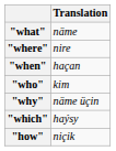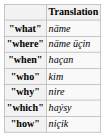"where" | Translation: nire -> näme üçin
"why" | Translation: näme üçin -> nire
